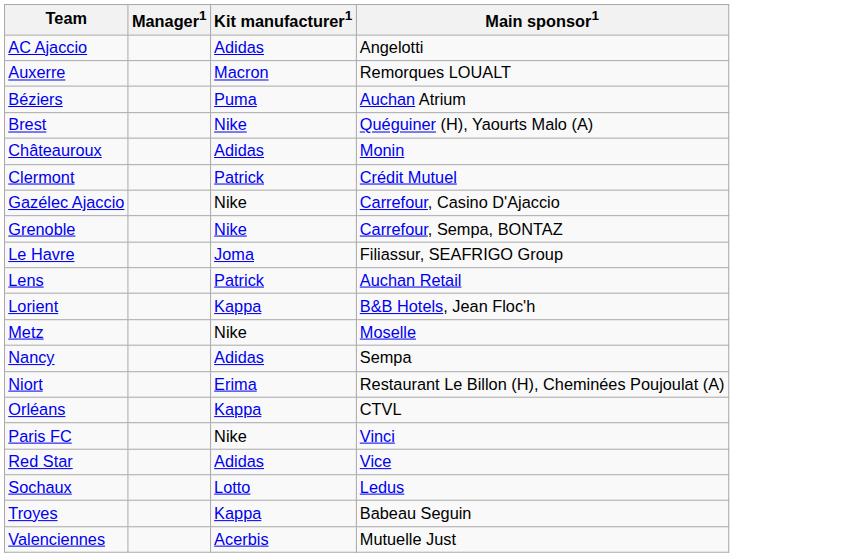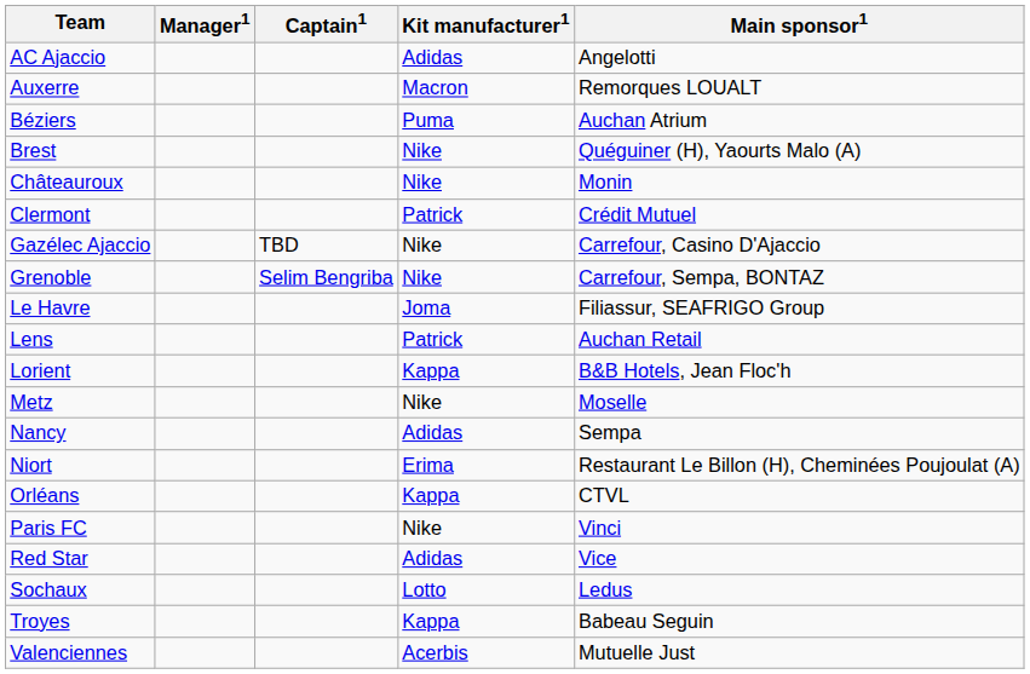+ column: Captain1 | TBD | Selim Bengriba
Châteauroux | Kit manufacturer1: Adidas -> Nike
